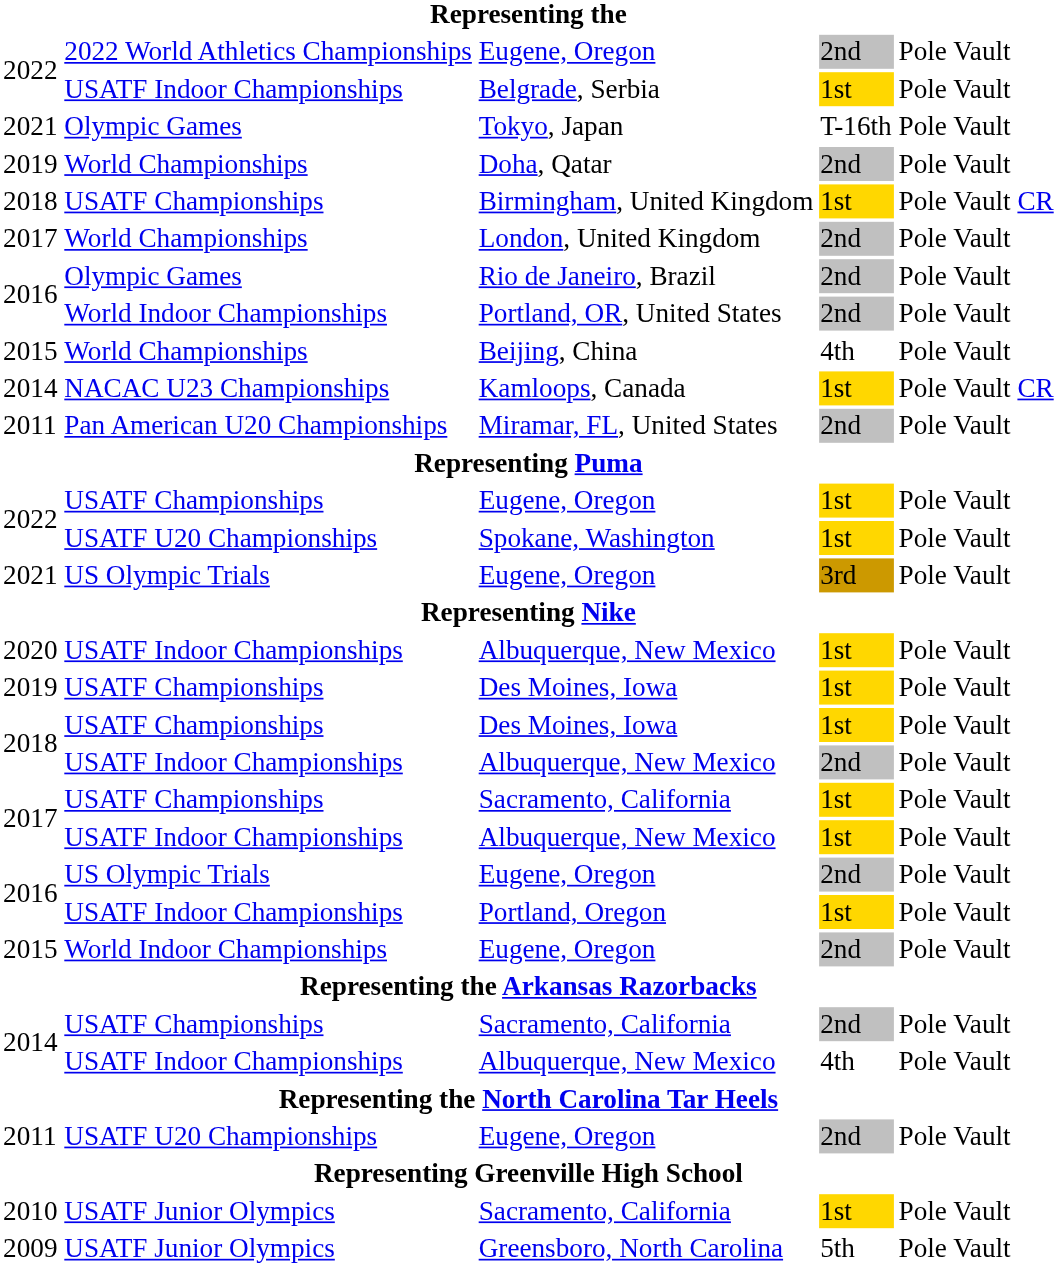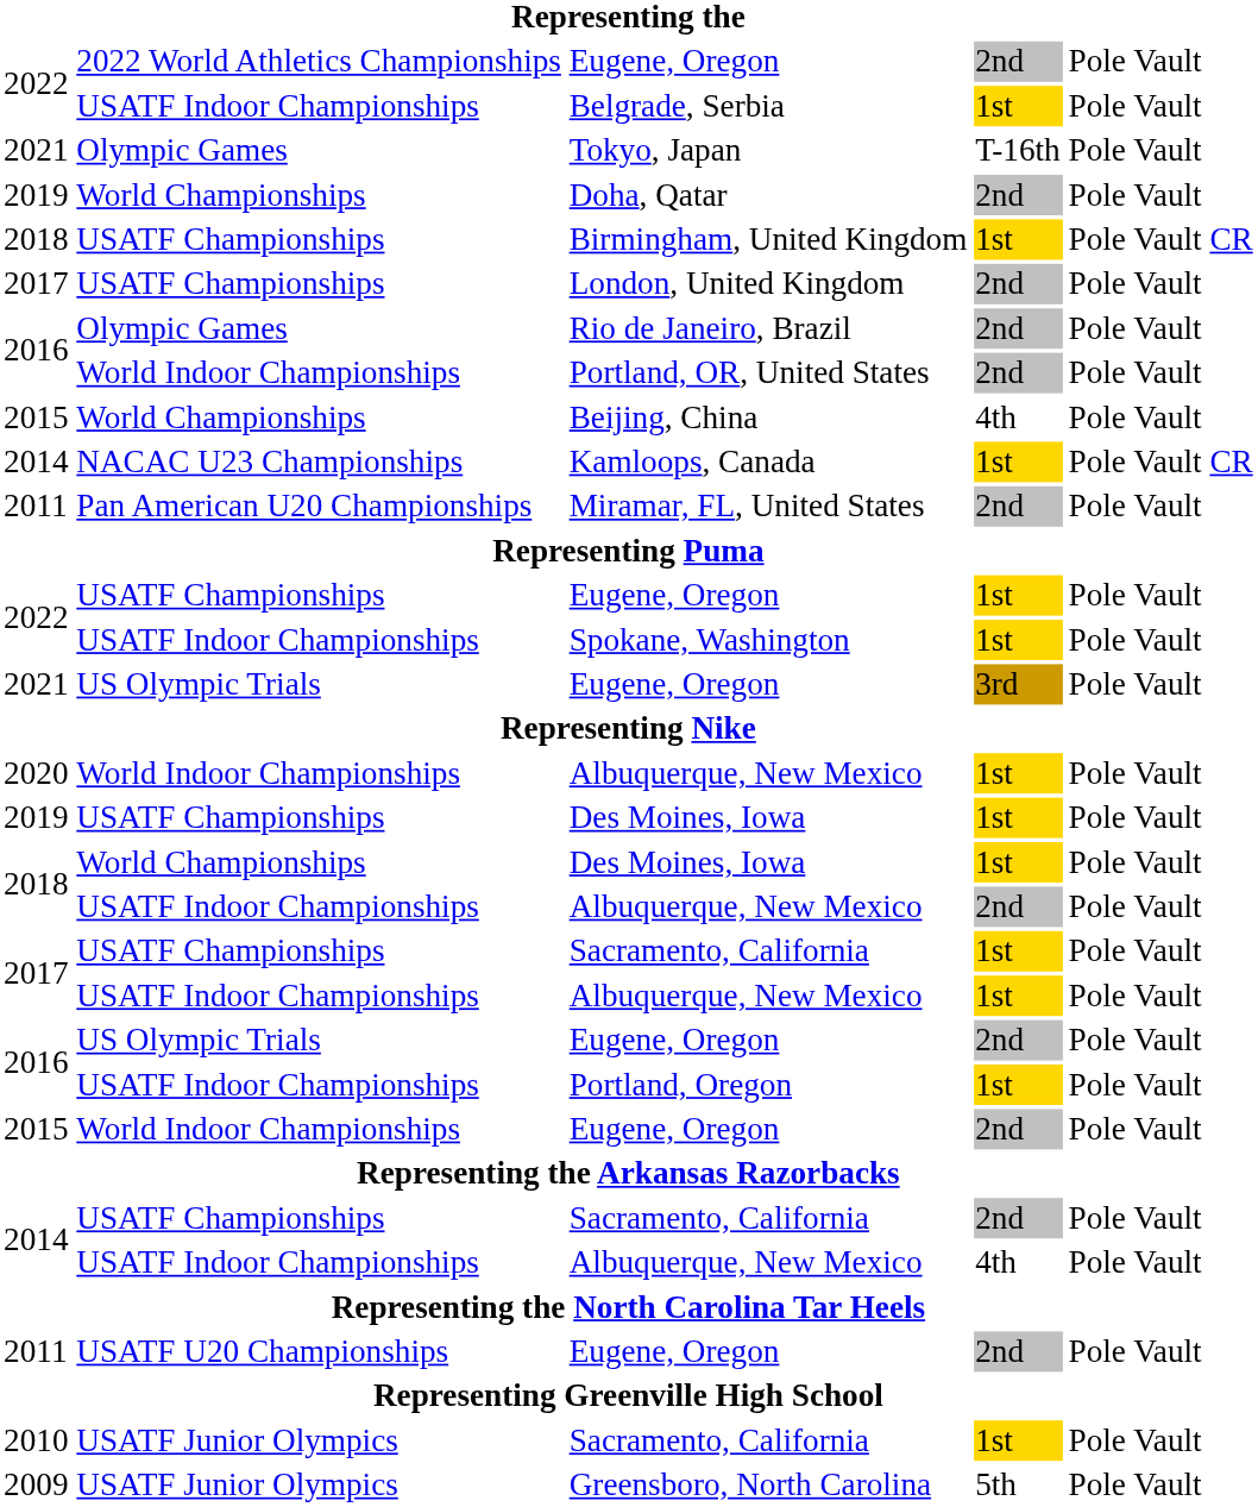London, United Kingdom | column 2: World Championships -> USATF Championships
Spokane, Washington | column 2: USATF U20 Championships -> USATF Indoor Championships
2020 / Albuquerque, New Mexico | column 2: USATF Indoor Championships -> World Indoor Championships
2018 / Des Moines, Iowa | column 2: USATF Championships -> World Championships
